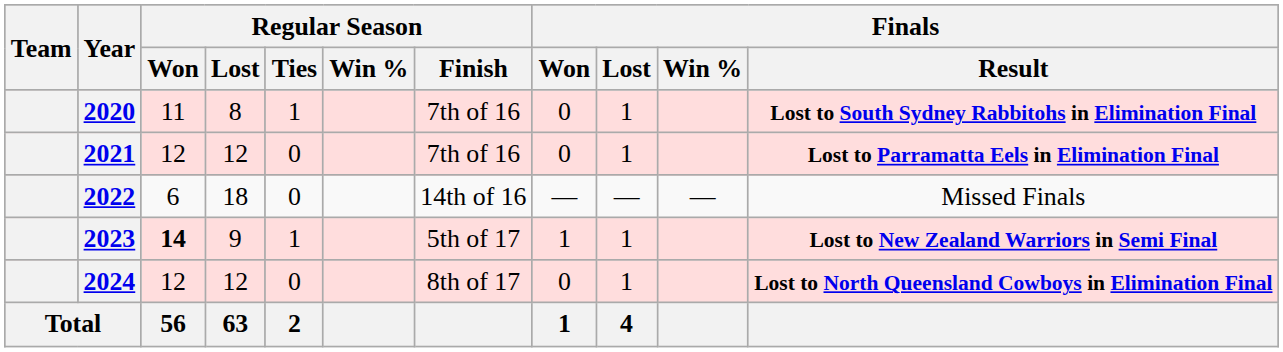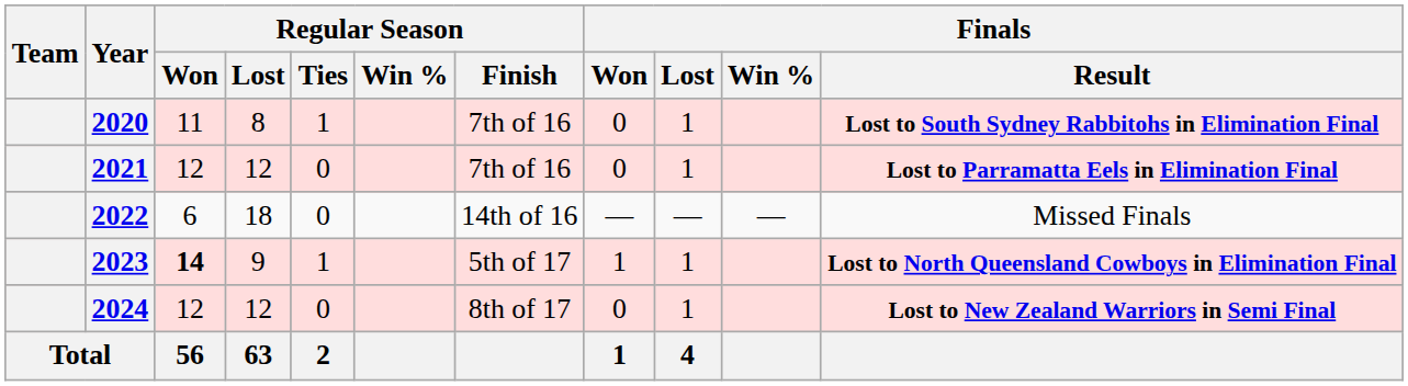2023 | Finals / Result: Lost to New Zealand Warriors in Semi Final -> Lost to North Queensland Cowboys in Elimination Final
2024 | Finals / Result: Lost to North Queensland Cowboys in Elimination Final -> Lost to New Zealand Warriors in Semi Final
